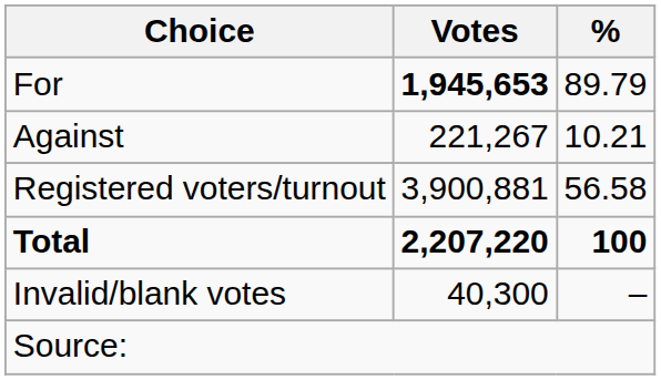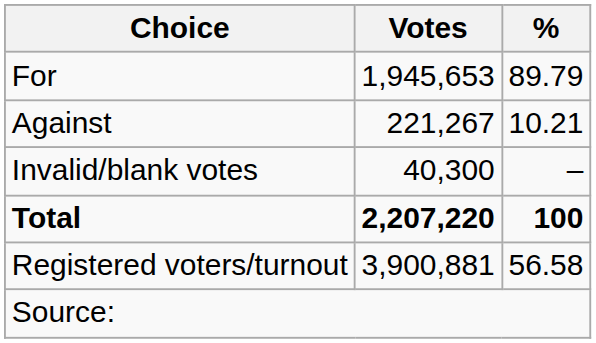For | Votes: bold -> normal
rows swapped: Invalid/blank votes <-> Registered voters/turnout
